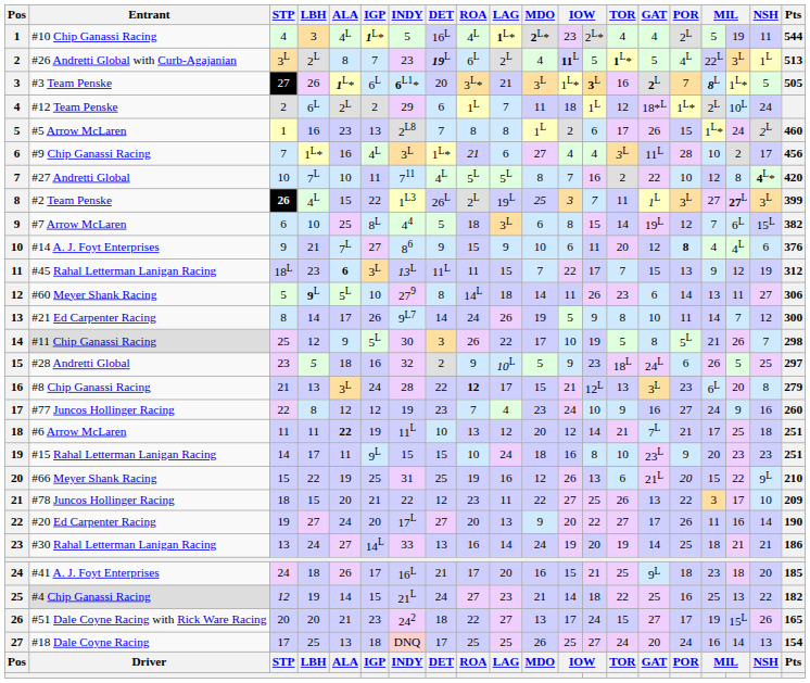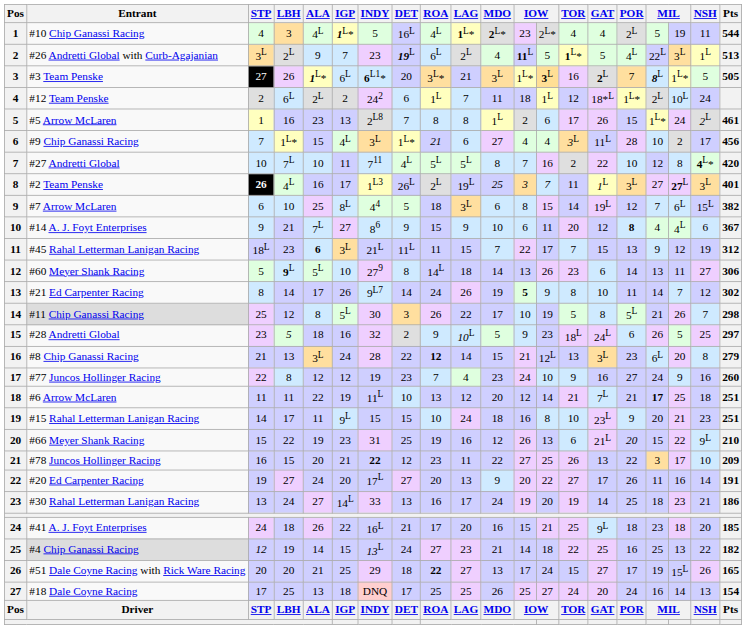#26 Andretti Global with Curb-Agajanian | ALA: 8 -> 9
#12 Team Penske | INDY: 29 -> 242
#5 Arrow McLaren | Pts: 460 -> 461
#9 Chip Ganassi Racing | ALA: 16 -> 15
#2 Team Penske | ALA: 15 -> 16
#2 Team Penske | IGP: 22 -> 17
#2 Team Penske | Pts: 399 -> 401
#14 A. J. Foyt Enterprises | Pts: 376 -> 367
#45 Rahal Letterman Lanigan Racing | INDY: 13L -> 21L
#60 Meyer Shank Racing | column 12: 11 -> 13
#21 Ed Carpenter Racing | column 12: normal -> bold
#21 Ed Carpenter Racing | Pts: 300 -> 302
#11 Chip Ganassi Racing | ALA: 9 -> 8
#8 Chip Ganassi Racing | LAG: 17 -> 14
#6 Arrow McLaren | ALA: bold -> normal
#6 Arrow McLaren | column 17: normal -> bold
#15 Rahal Letterman Lanigan Racing | column 18: 23 -> 21
#66 Meyer Shank Racing | IGP: 25 -> 23
#78 Juncos Hollinger Racing | STP: 18 -> 16
#78 Juncos Hollinger Racing | INDY: normal -> bold
#20 Ed Carpenter Racing | Pts: 190 -> 191
#30 Rahal Letterman Lanigan Racing | LAG: 14 -> 17
#30 Rahal Letterman Lanigan Racing | column 18: 21 -> 23
#41 A. J. Foyt Enterprises | IGP: 17 -> 22
#4 Chip Ganassi Racing | INDY: 21L -> 13L
#51 Dale Coyne Racing with Rick Ware Racing | IGP: 23 -> 25
#51 Dale Coyne Racing with Rick Ware Racing | INDY: 242 -> 29
#51 Dale Coyne Racing with Rick Ware Racing | ROA: normal -> bold
